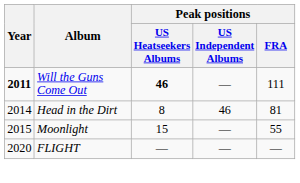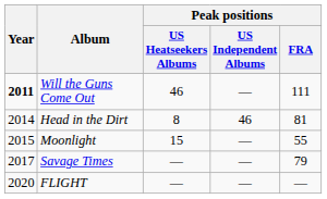Will the Guns Come Out | Peak positions / US Heatseekers Albums: bold -> normal
+ row: 2017 | Savage Times | — | — | 79
